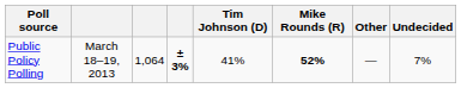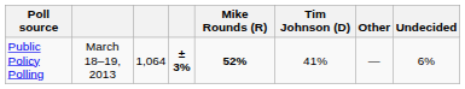columns swapped: Tim Johnson (D) <-> Mike Rounds (R)
Public Policy Polling | Undecided: 7% -> 6%
